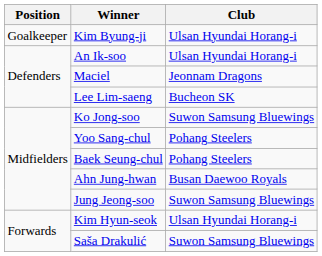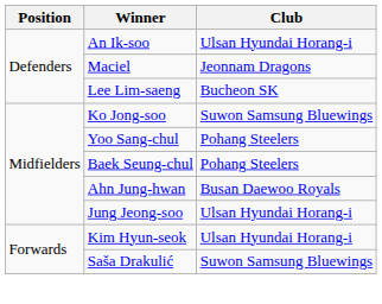- row: Goalkeeper | Kim Byung-ji | Ulsan Hyundai Horang-i
Jung Jeong-soo | Club: Suwon Samsung Bluewings -> Ulsan Hyundai Horang-i
